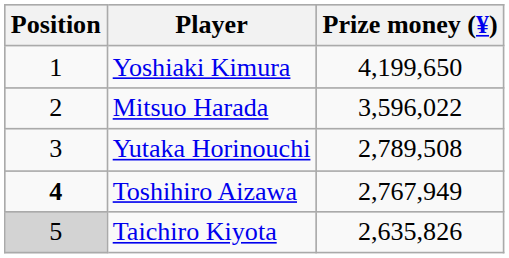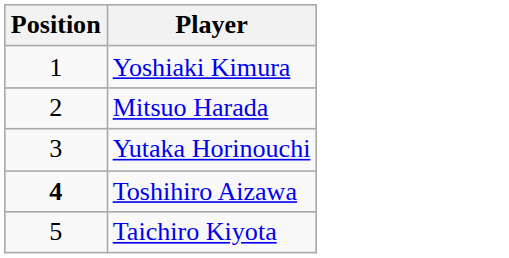- column: Prize money (¥) | 4,199,650 | 3,596,022 | 2,789,508 | 2,767,949 | 2,635,826
Taichiro Kiyota | Position: lightgrey background -> no background
